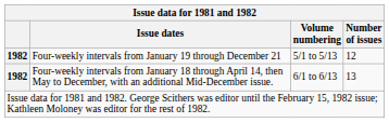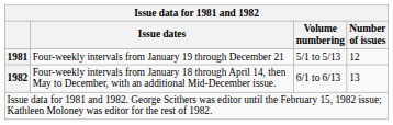Four-weekly intervals from January 19 through December 21 | column 1: 1982 -> 1981
